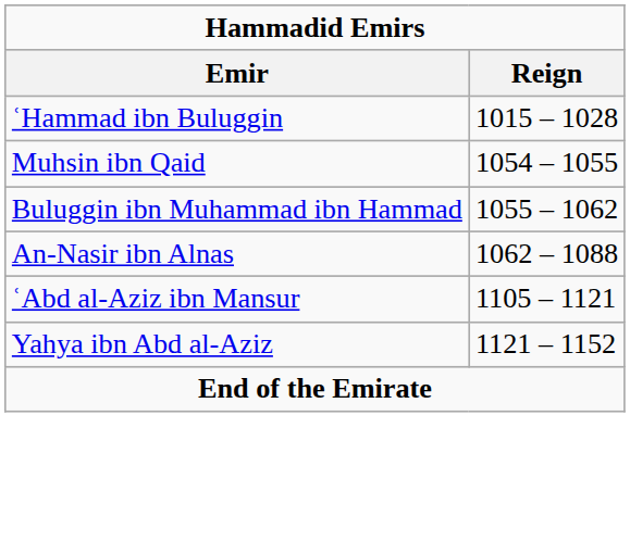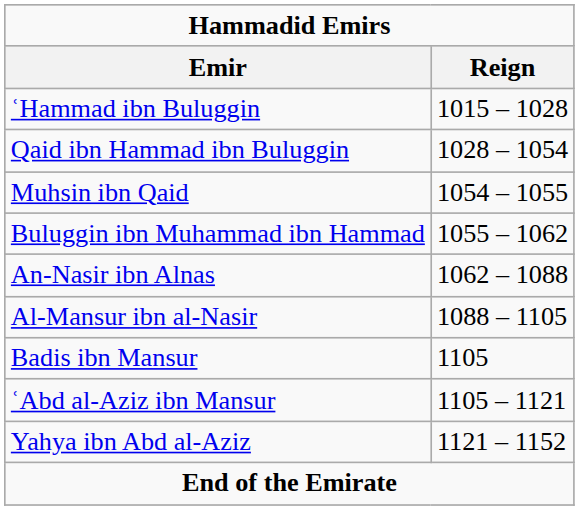+ row: Qaid ibn Hammad ibn Buluggin | 1028 – 1054
+ row: Al-Mansur ibn al-Nasir | 1088 – 1105
+ row: Badis ibn Mansur | 1105
